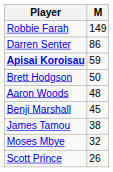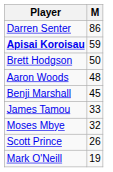- row: Robbie Farah | 149
James Tamou | M: 38 -> 33
+ row: Mark O'Neill | 19
